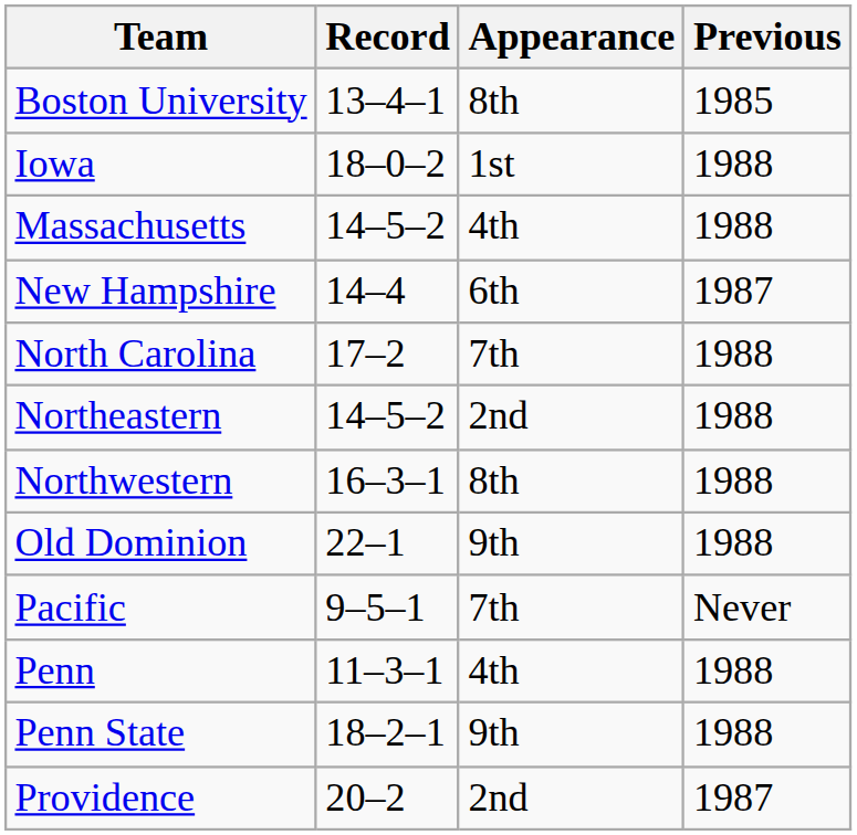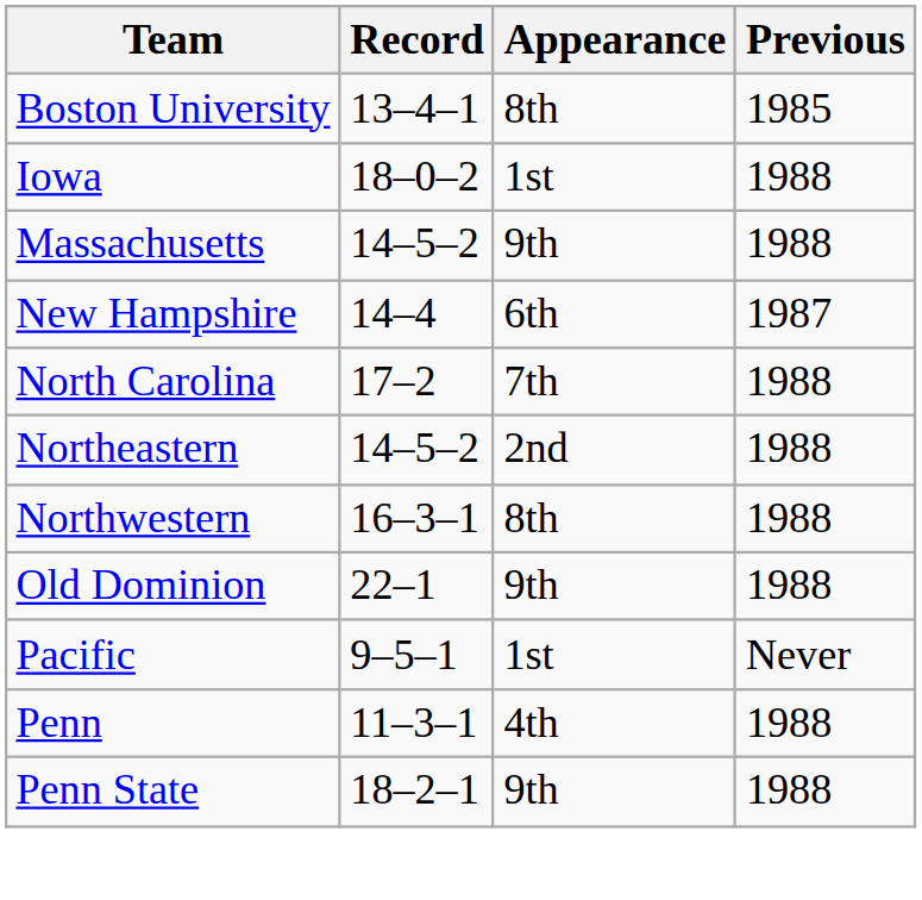Massachusetts | Appearance: 4th -> 9th
Pacific | Appearance: 7th -> 1st
- row: Providence | 20–2 | 2nd | 1987
